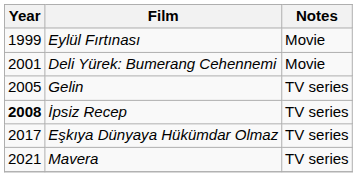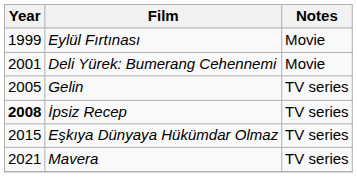Eşkıya Dünyaya Hükümdar Olmaz | Year: 2017 -> 2015
